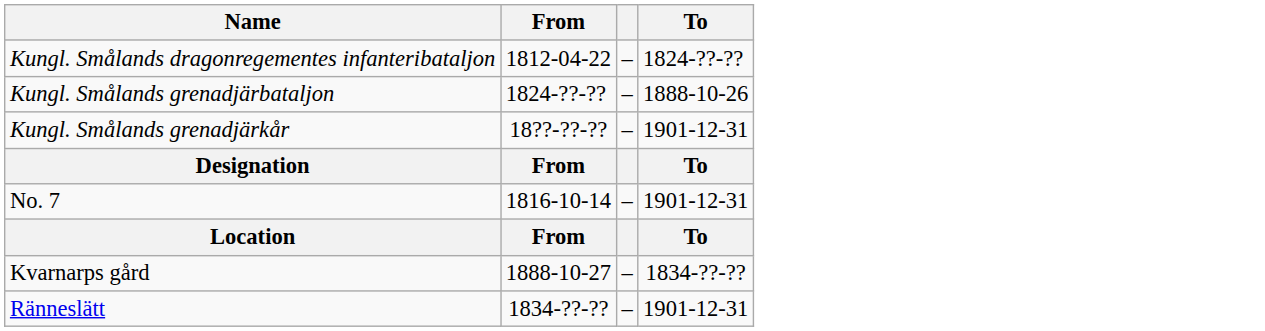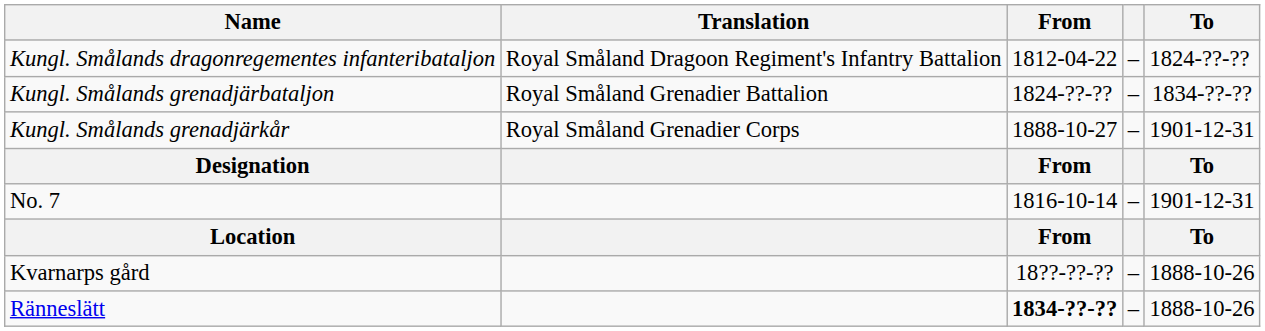+ column: Translation | Royal Småland Dragoon Regiment's Infantry Battalion | Royal Småland Grenadier Battalion | Royal Småland Grenadier Corps
Kungl. Smålands grenadjärbataljon | To: 1888-10-26 -> 1834-??-??
Kungl. Smålands grenadjärkår | From: 18??-??-?? -> 1888-10-27
Kvarnarps gård | From: 1888-10-27 -> 18??-??-??
Kvarnarps gård | To: 1834-??-?? -> 1888-10-26
Ränneslätt | From: normal -> bold
Ränneslätt | To: 1901-12-31 -> 1888-10-26
